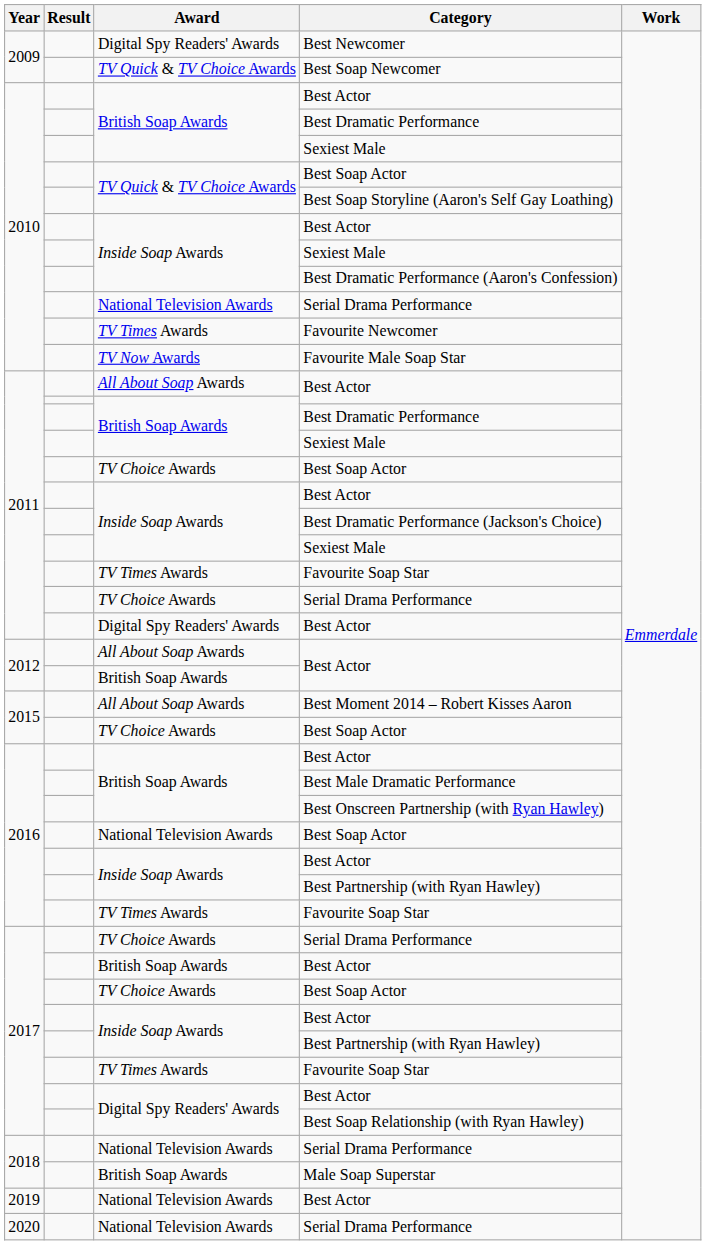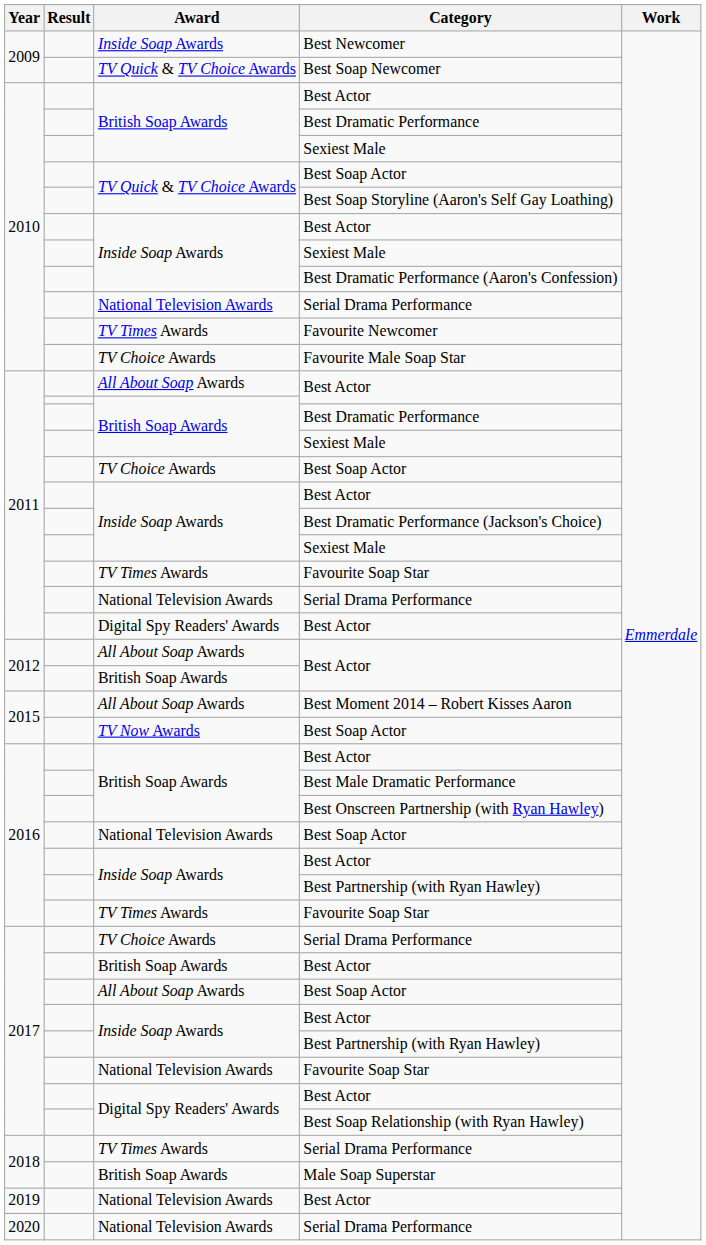Best Newcomer | Award: Digital Spy Readers' Awards -> Inside Soap Awards
Favourite Male Soap Star | Award: TV Now Awards -> TV Choice Awards
2011 / Serial Drama Performance | Award: TV Choice Awards -> National Television Awards
2015 / Best Soap Actor | Award: TV Choice Awards -> TV Now Awards
2017 / Best Soap Actor | Award: TV Choice Awards -> All About Soap Awards
2017 / Favourite Soap Star | Award: TV Times Awards -> National Television Awards
2018 / Serial Drama Performance | Award: National Television Awards -> TV Times Awards
